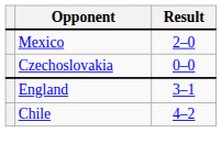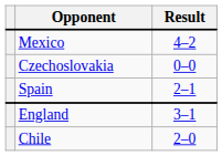Mexico | Result: 2–0 -> 4–2
+ row: Spain | 2–1
Chile | Result: 4–2 -> 2–0
